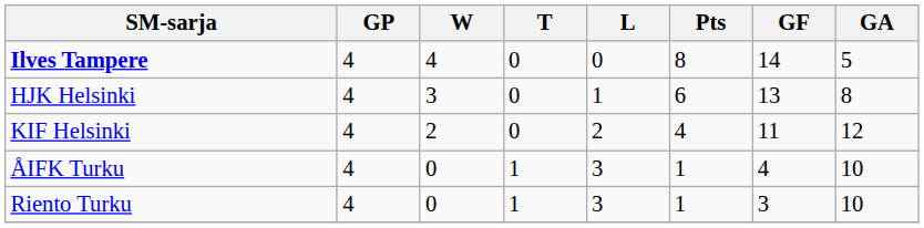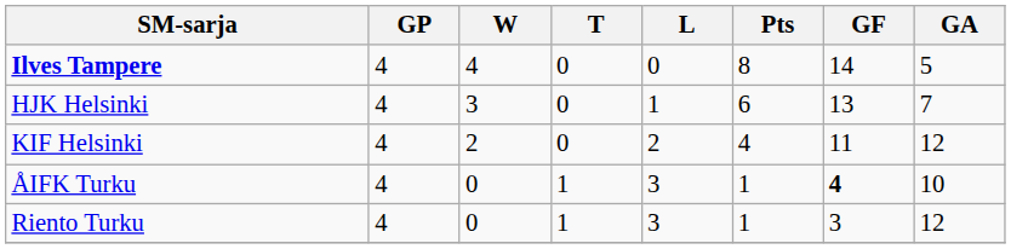HJK Helsinki | GA: 8 -> 7
ÅIFK Turku | GF: normal -> bold
Riento Turku | GA: 10 -> 12
